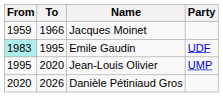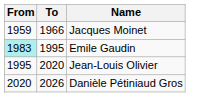- column: Party | UDF | UMP
